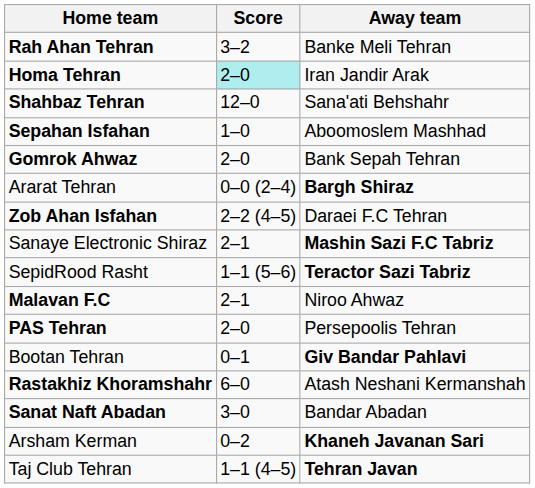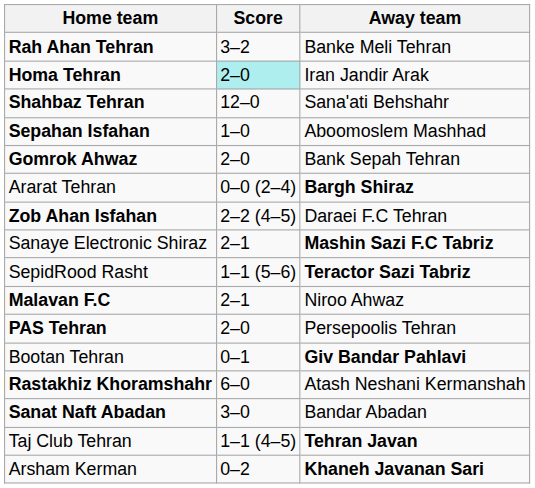rows swapped: Arsham Kerman <-> Taj Club Tehran
